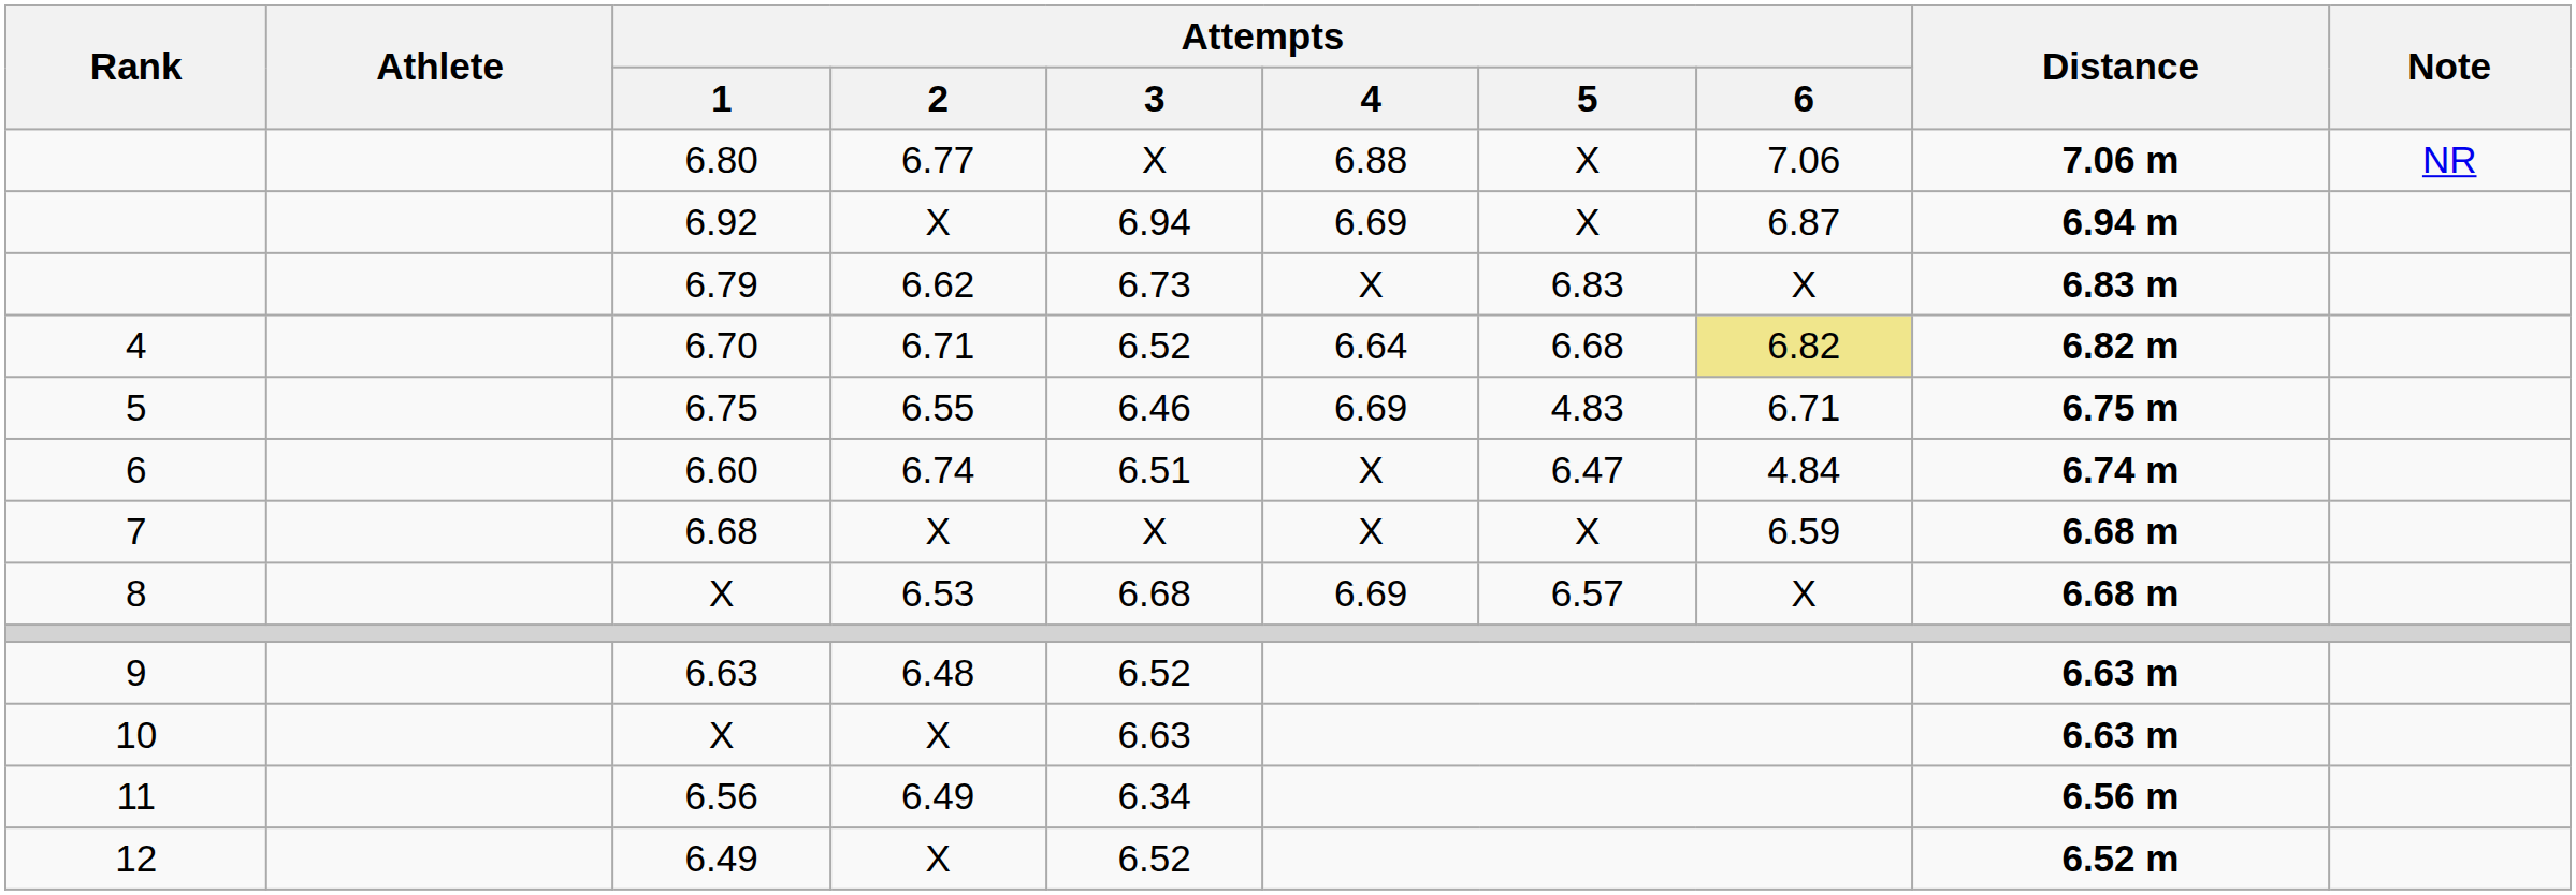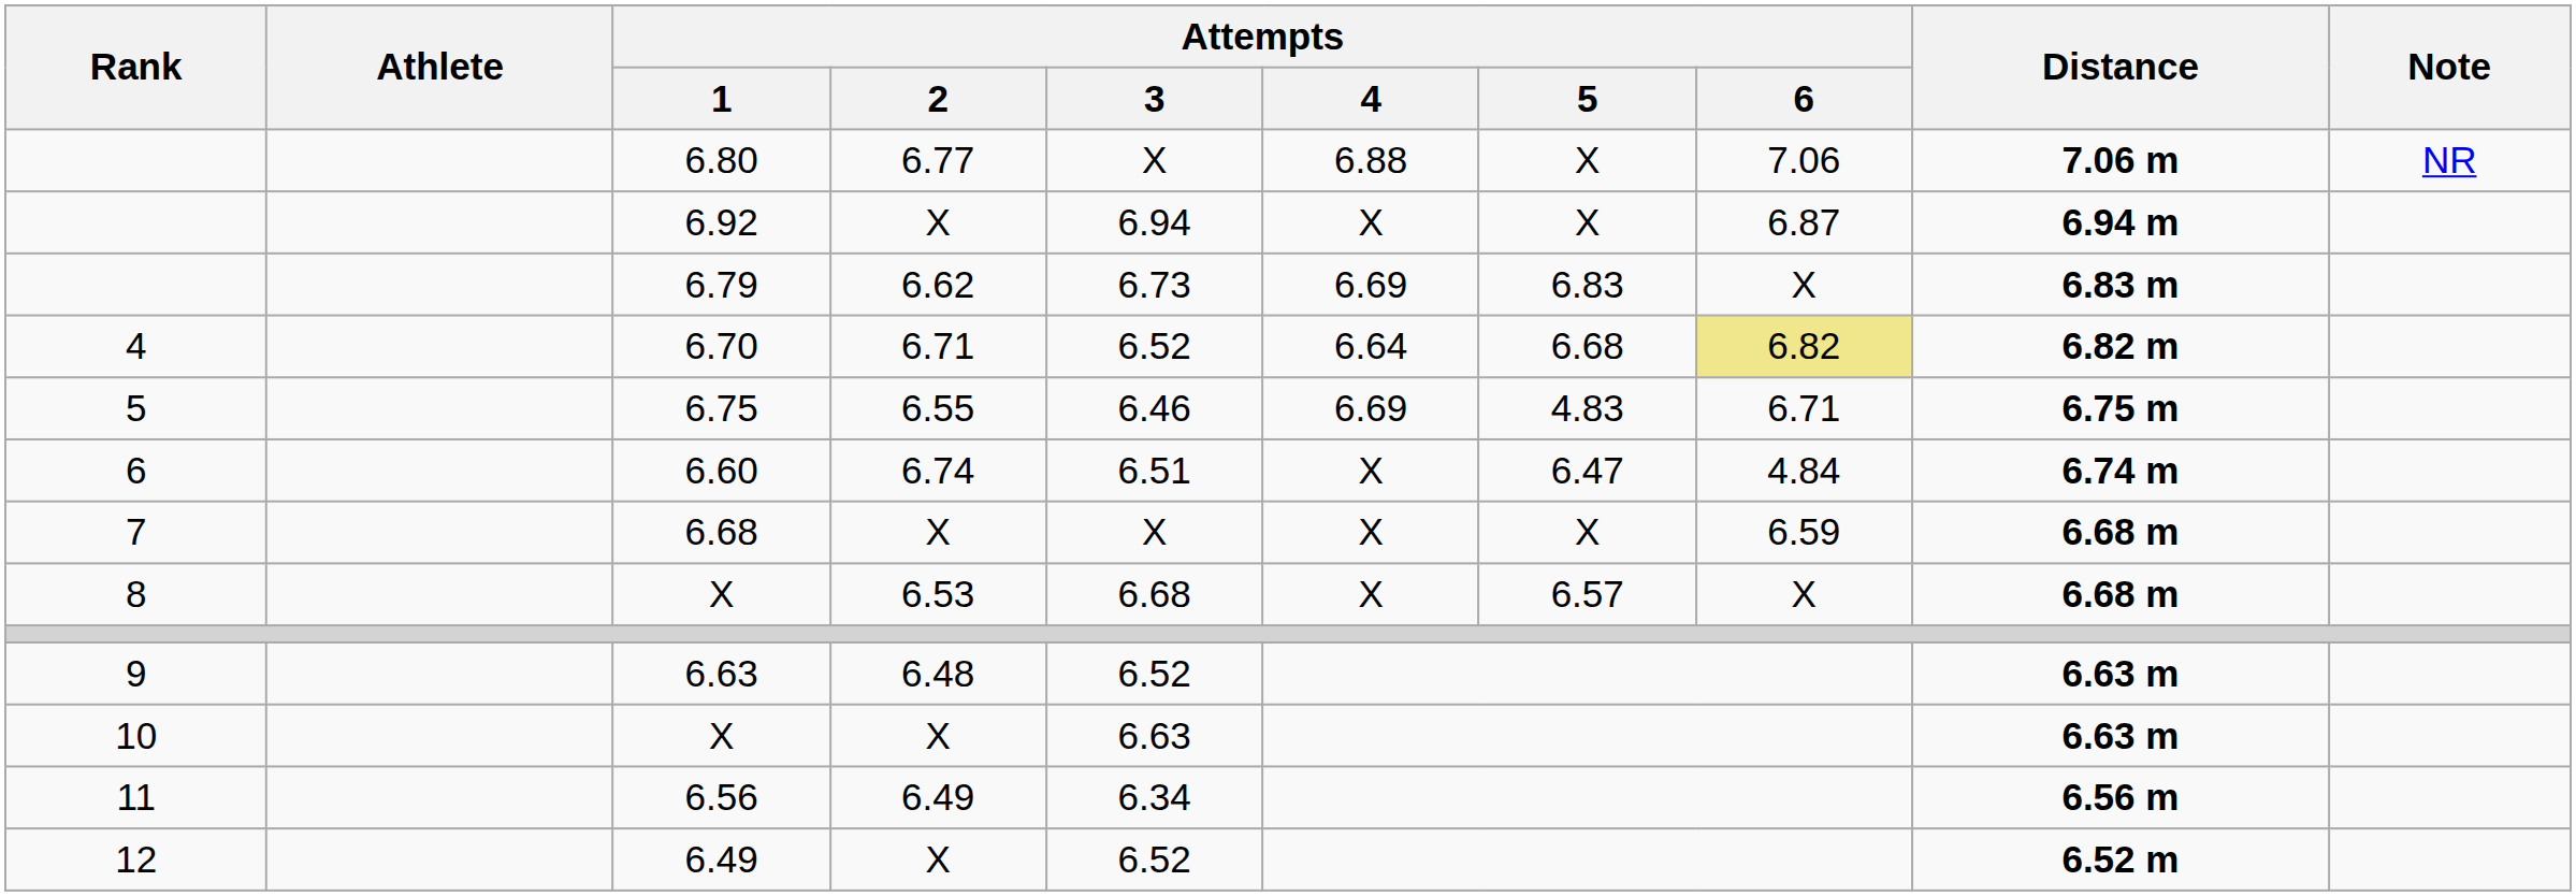6.92 | Attempts / 4: 6.69 -> X
6.79 | Attempts / 4: X -> 6.69
8 / X | Attempts / 4: 6.69 -> X
